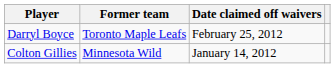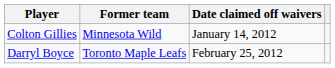rows swapped: Colton Gillies <-> Darryl Boyce
